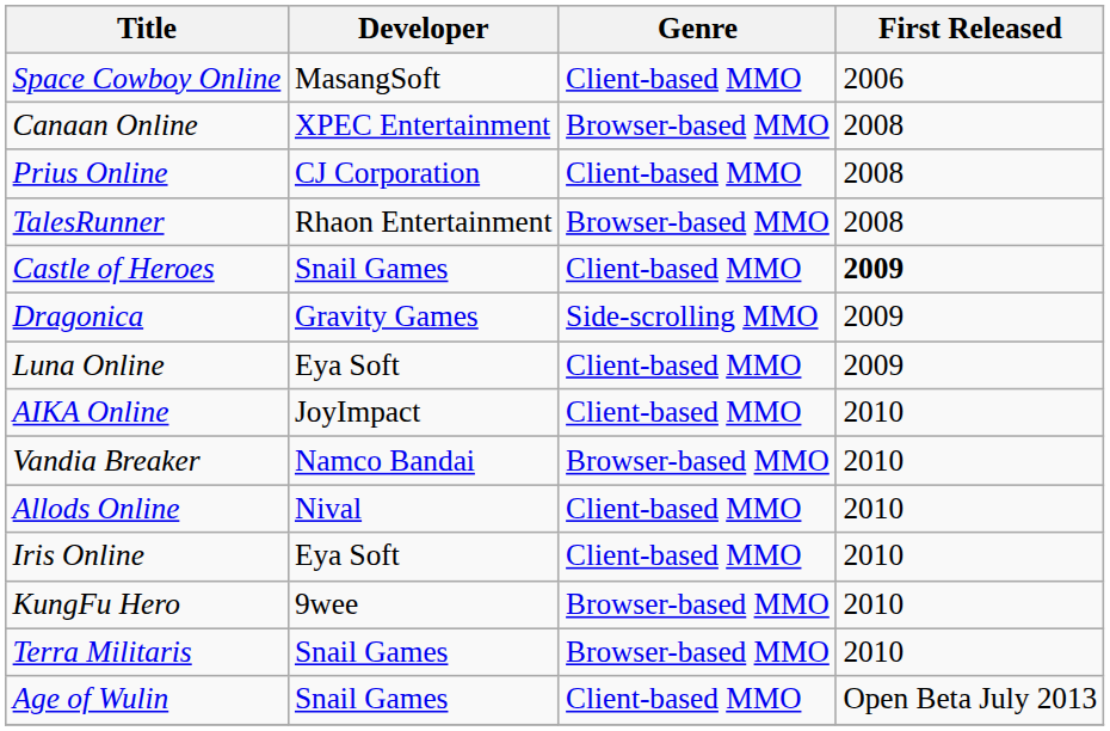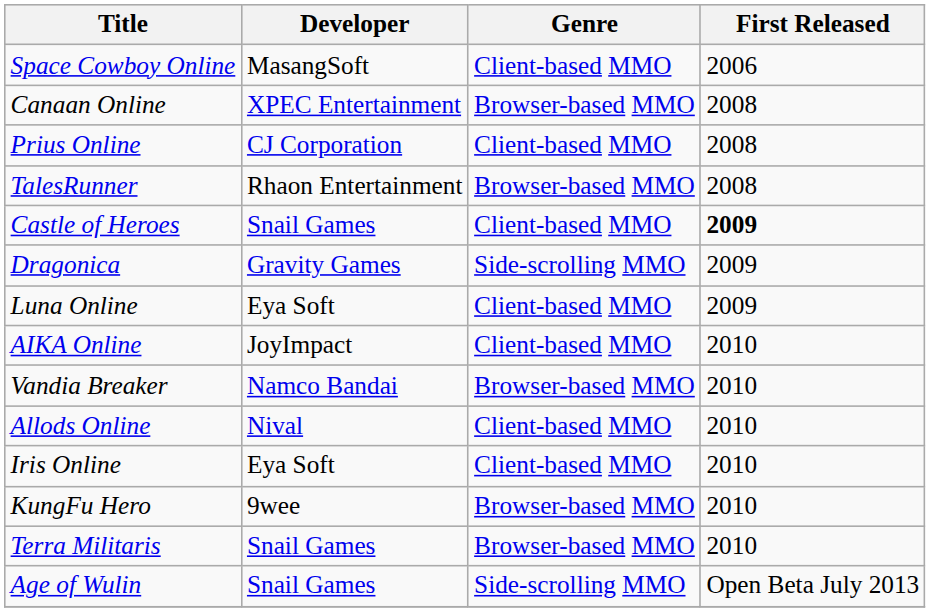Age of Wulin | Genre: Client-based MMO -> Side-scrolling MMO
